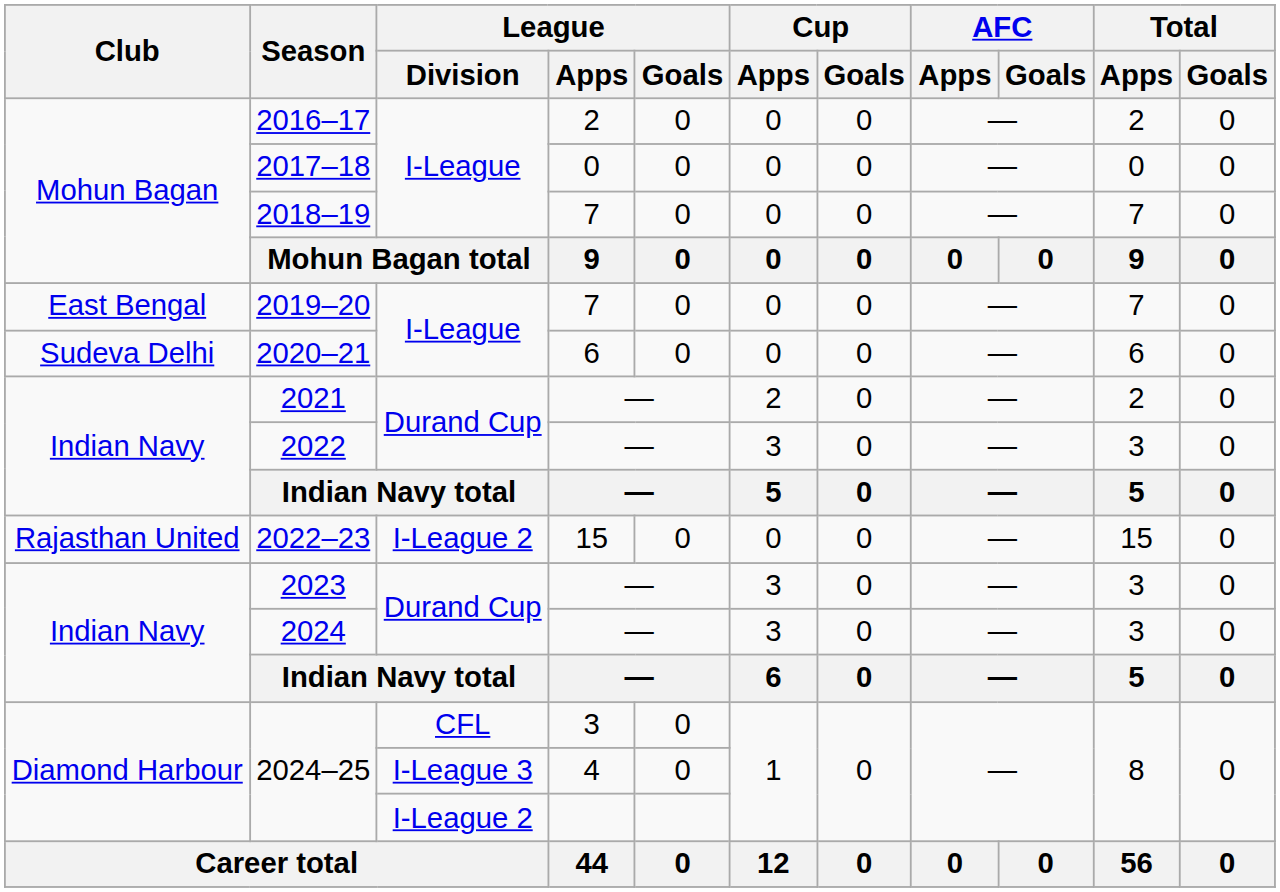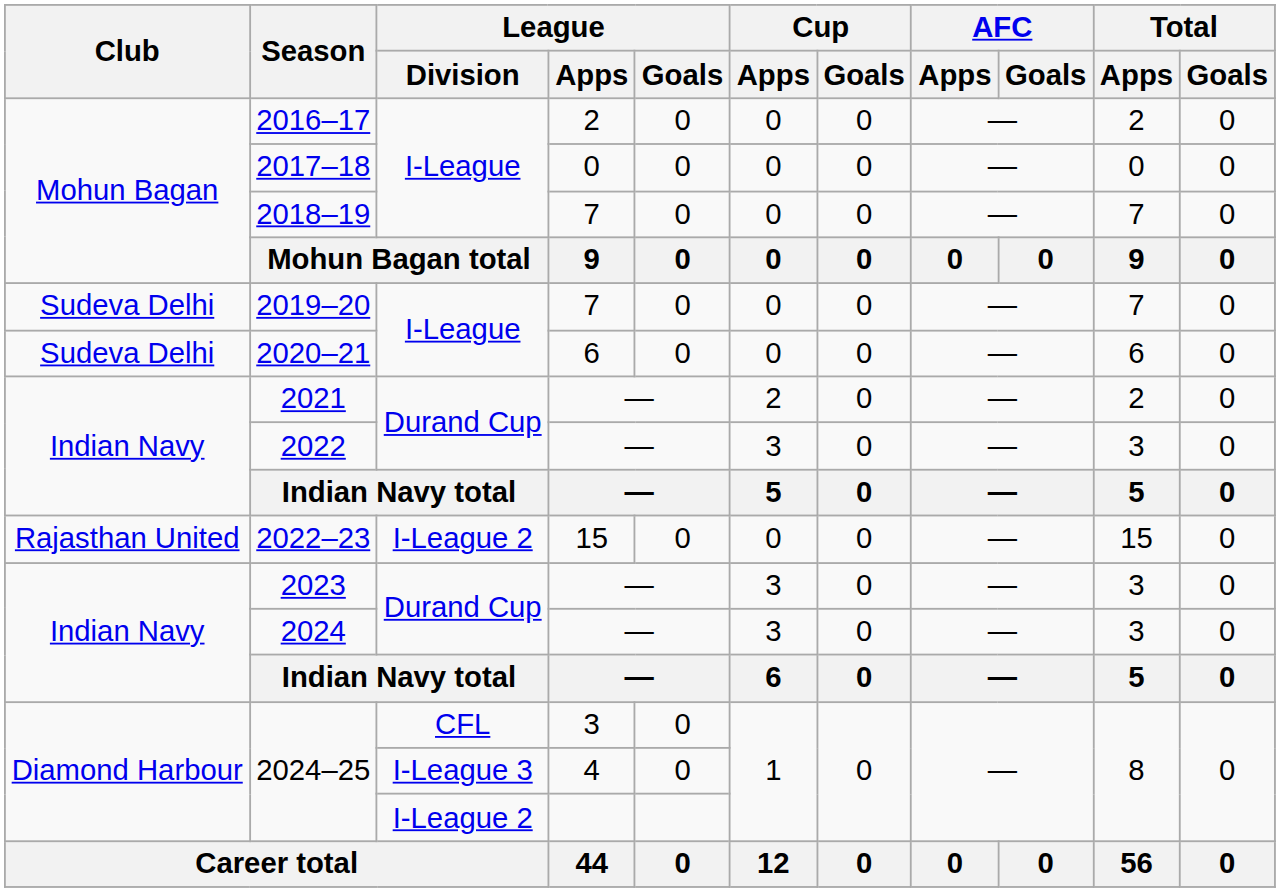2019–20 | Club: East Bengal -> Sudeva Delhi
